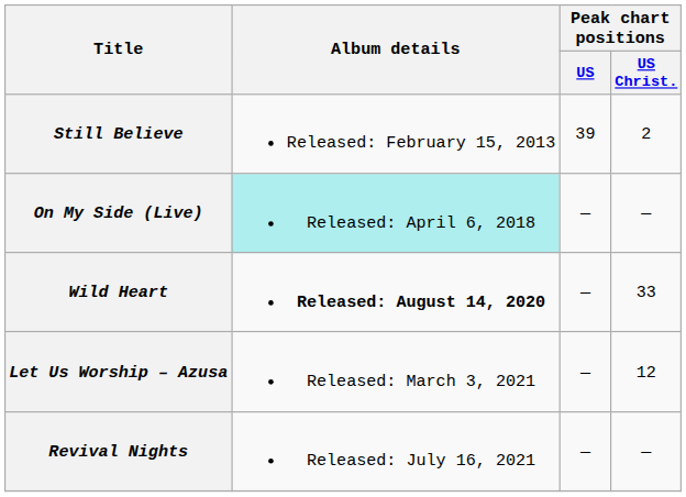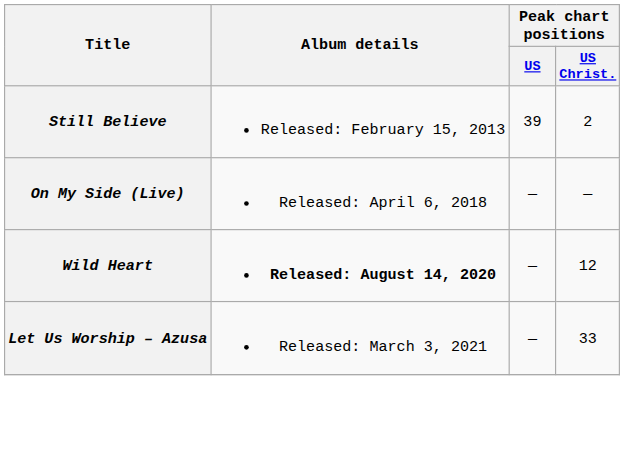On My Side (Live) | Album details: paleturquoise background -> no background
Wild Heart | Peak chart positions / US Christ.: 33 -> 12
Let Us Worship – Azusa | Peak chart positions / US Christ.: 12 -> 33
- row: Revival Nights | Released: July 16, 2021 | — | —
